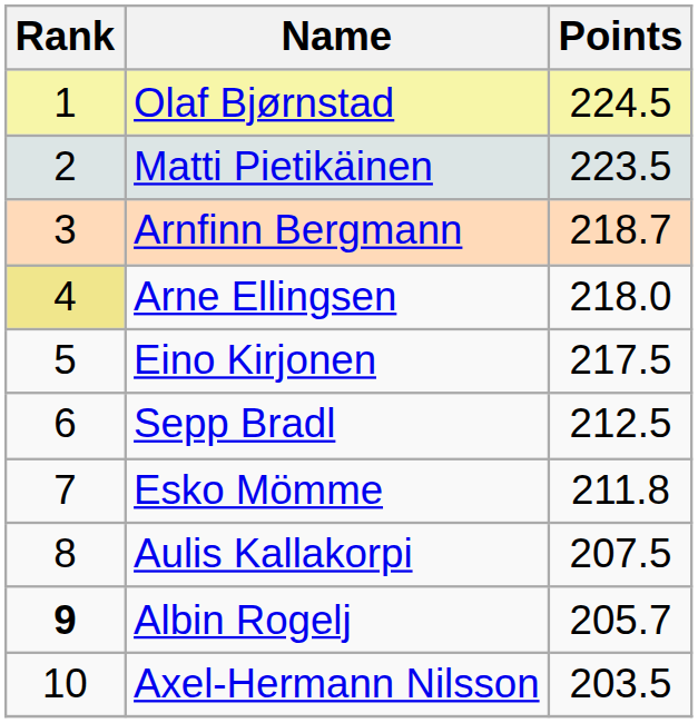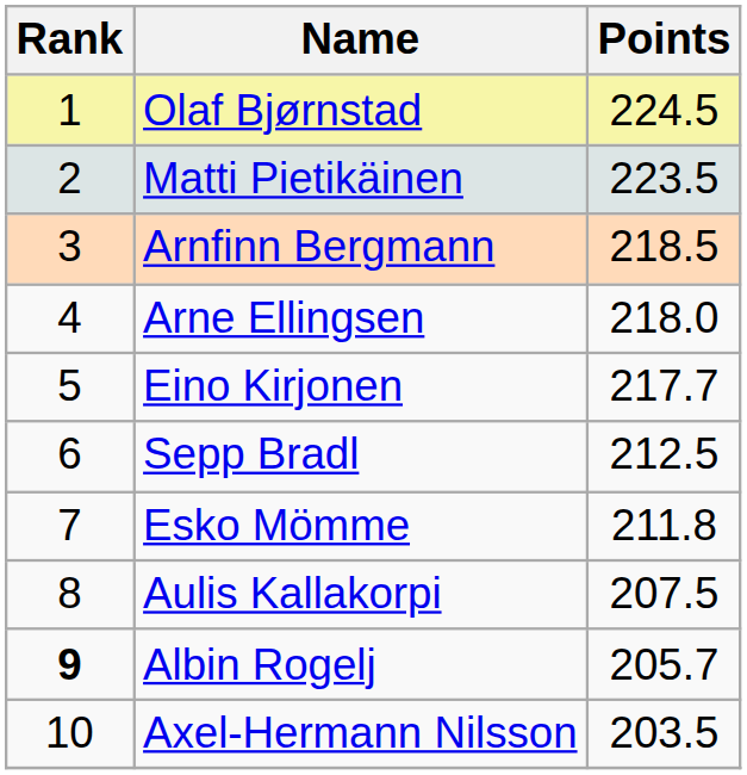Arnfinn Bergmann | Points: 218.7 -> 218.5
Arne Ellingsen | Rank: khaki background -> no background
Eino Kirjonen | Points: 217.5 -> 217.7
